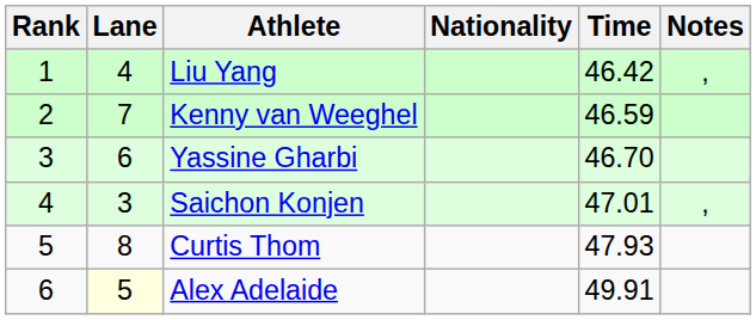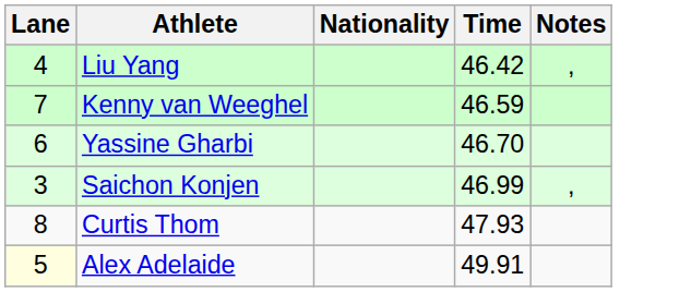- column: Rank | 1 | 2 | 3 | 4 | 5 | 6
Saichon Konjen | Time: 47.01 -> 46.99
